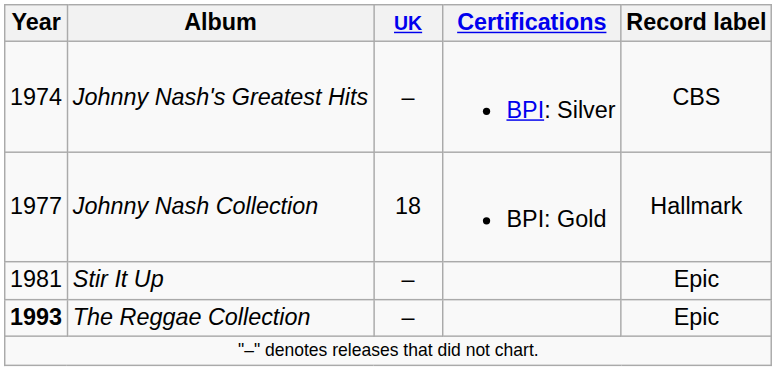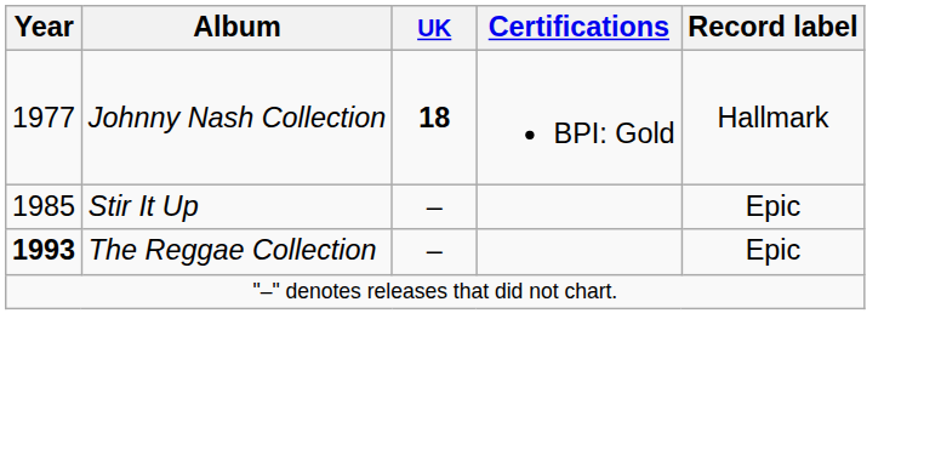- row: 1974 | Johnny Nash's Greatest Hits | – | BPI: Silver | CBS
Johnny Nash Collection | UK: normal -> bold
Stir It Up | Year: 1981 -> 1985
